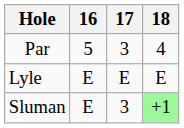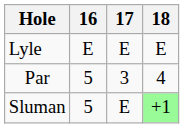rows swapped: Par <-> Lyle
Sluman | 16: E -> 5
Sluman | 17: 3 -> E
